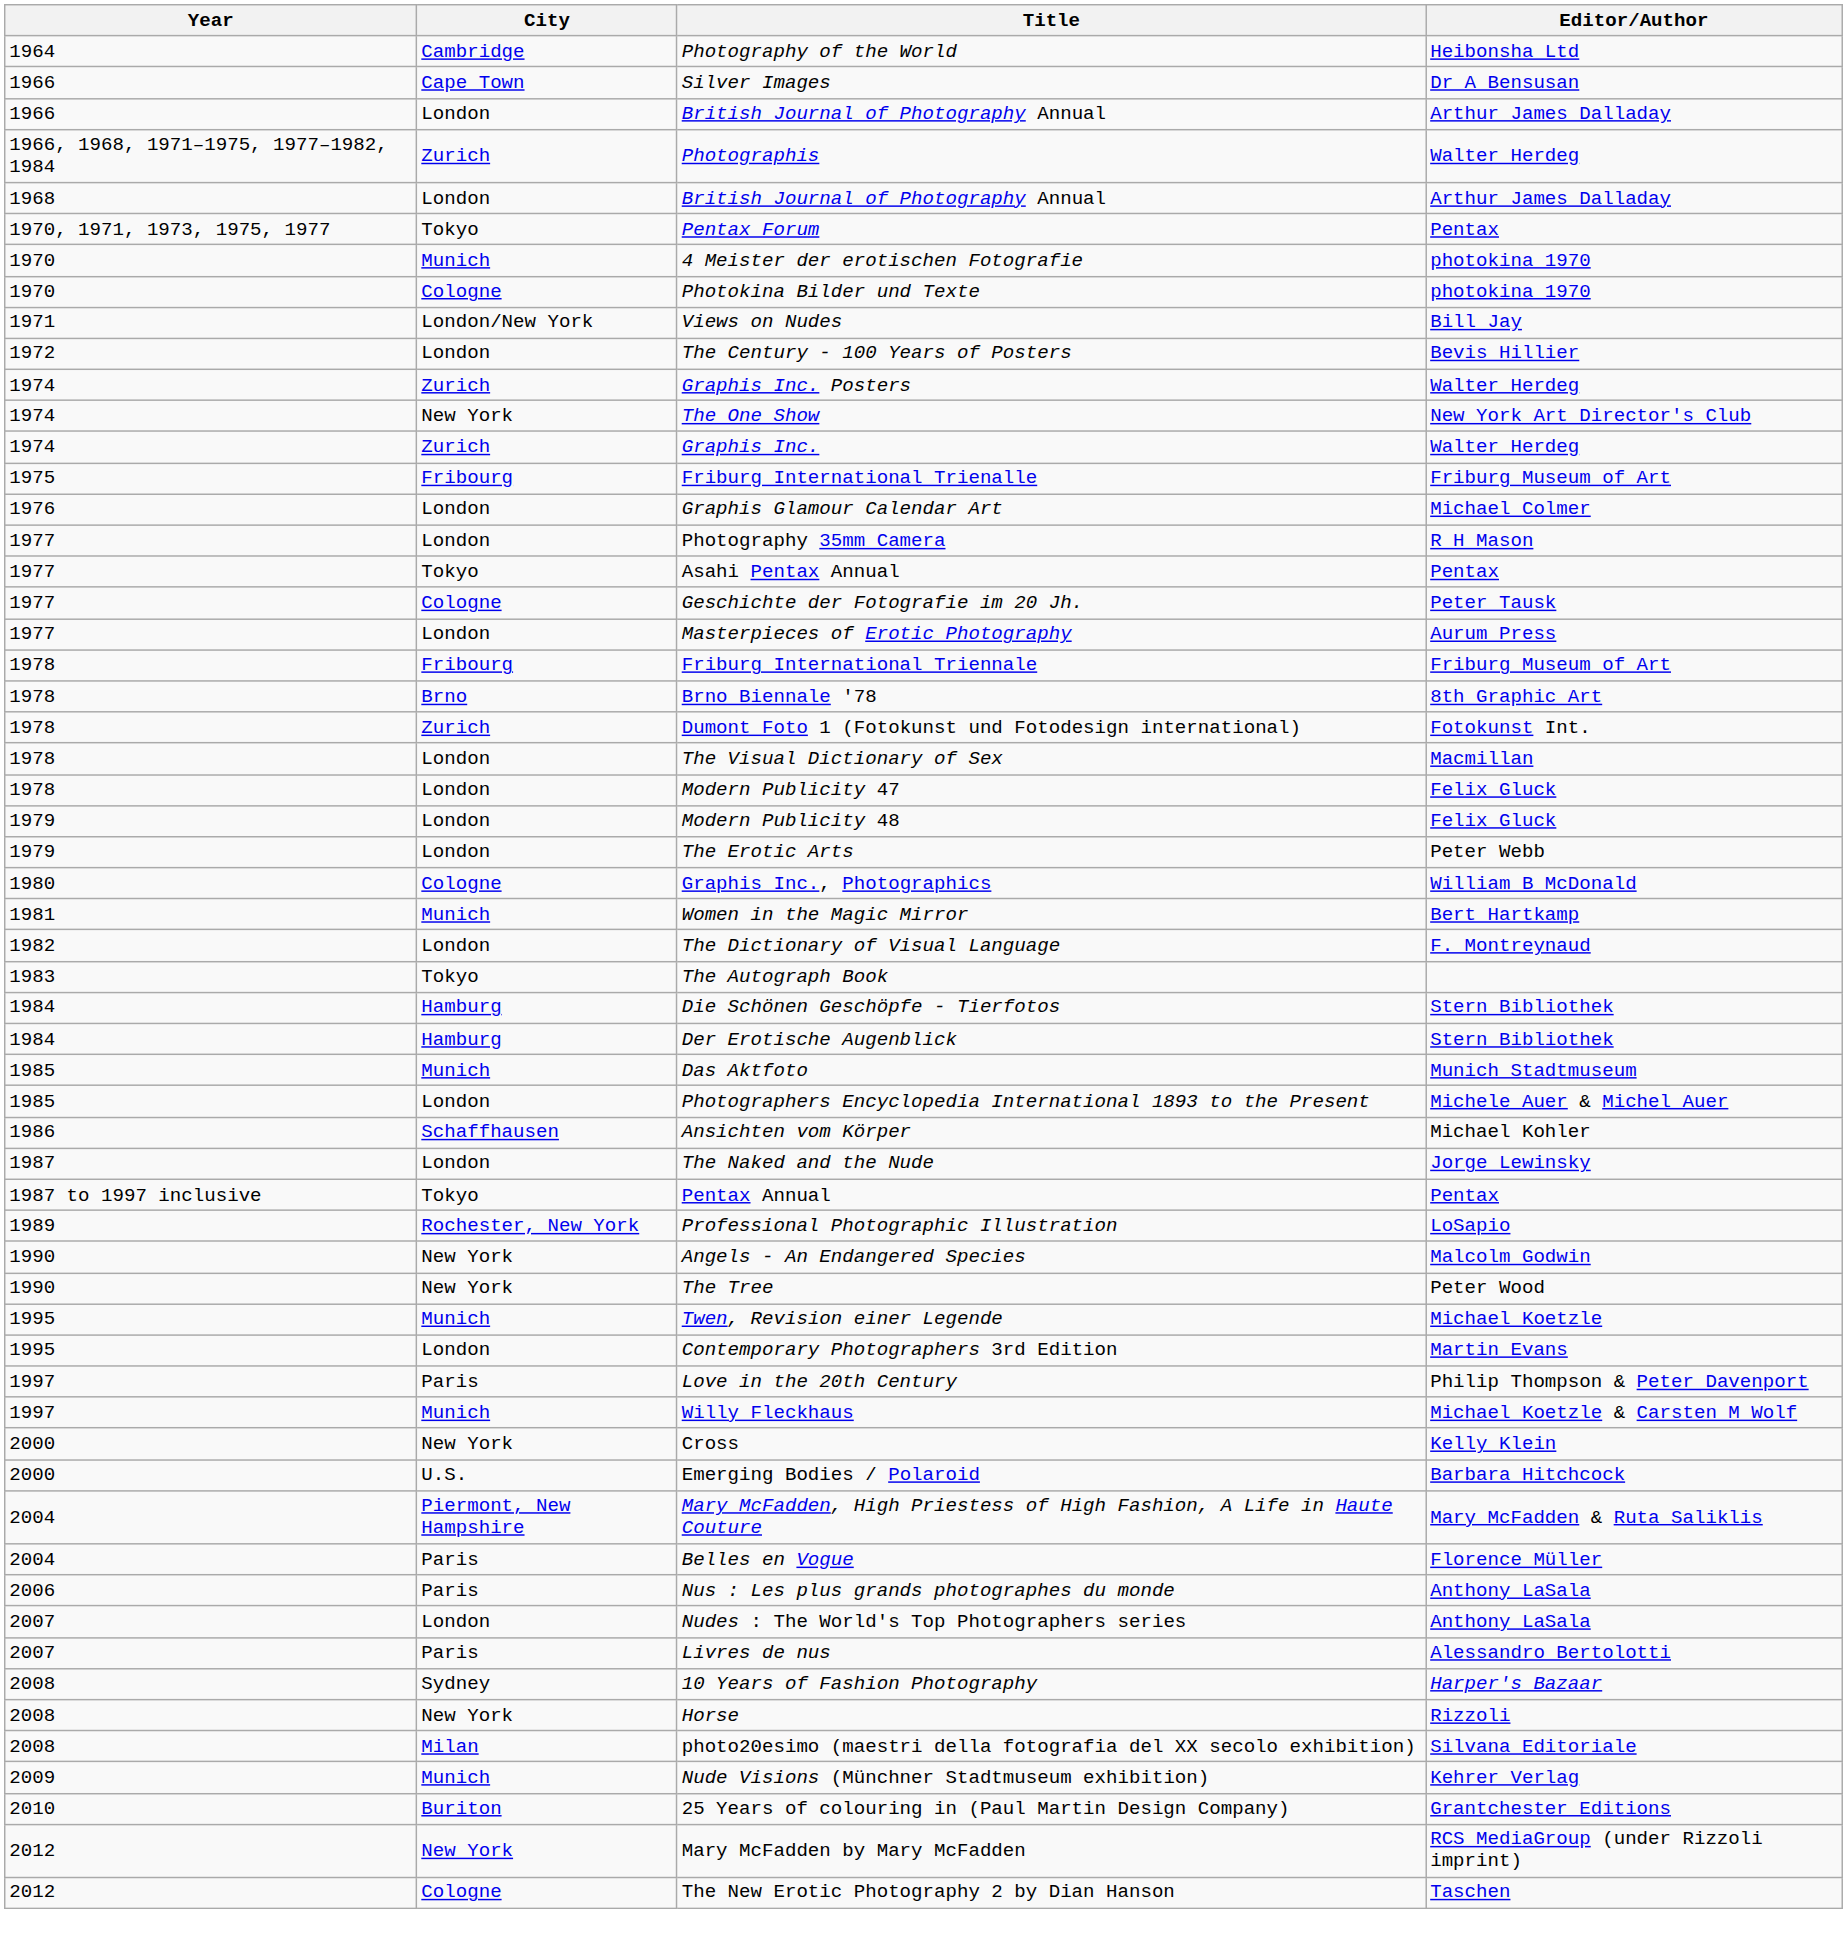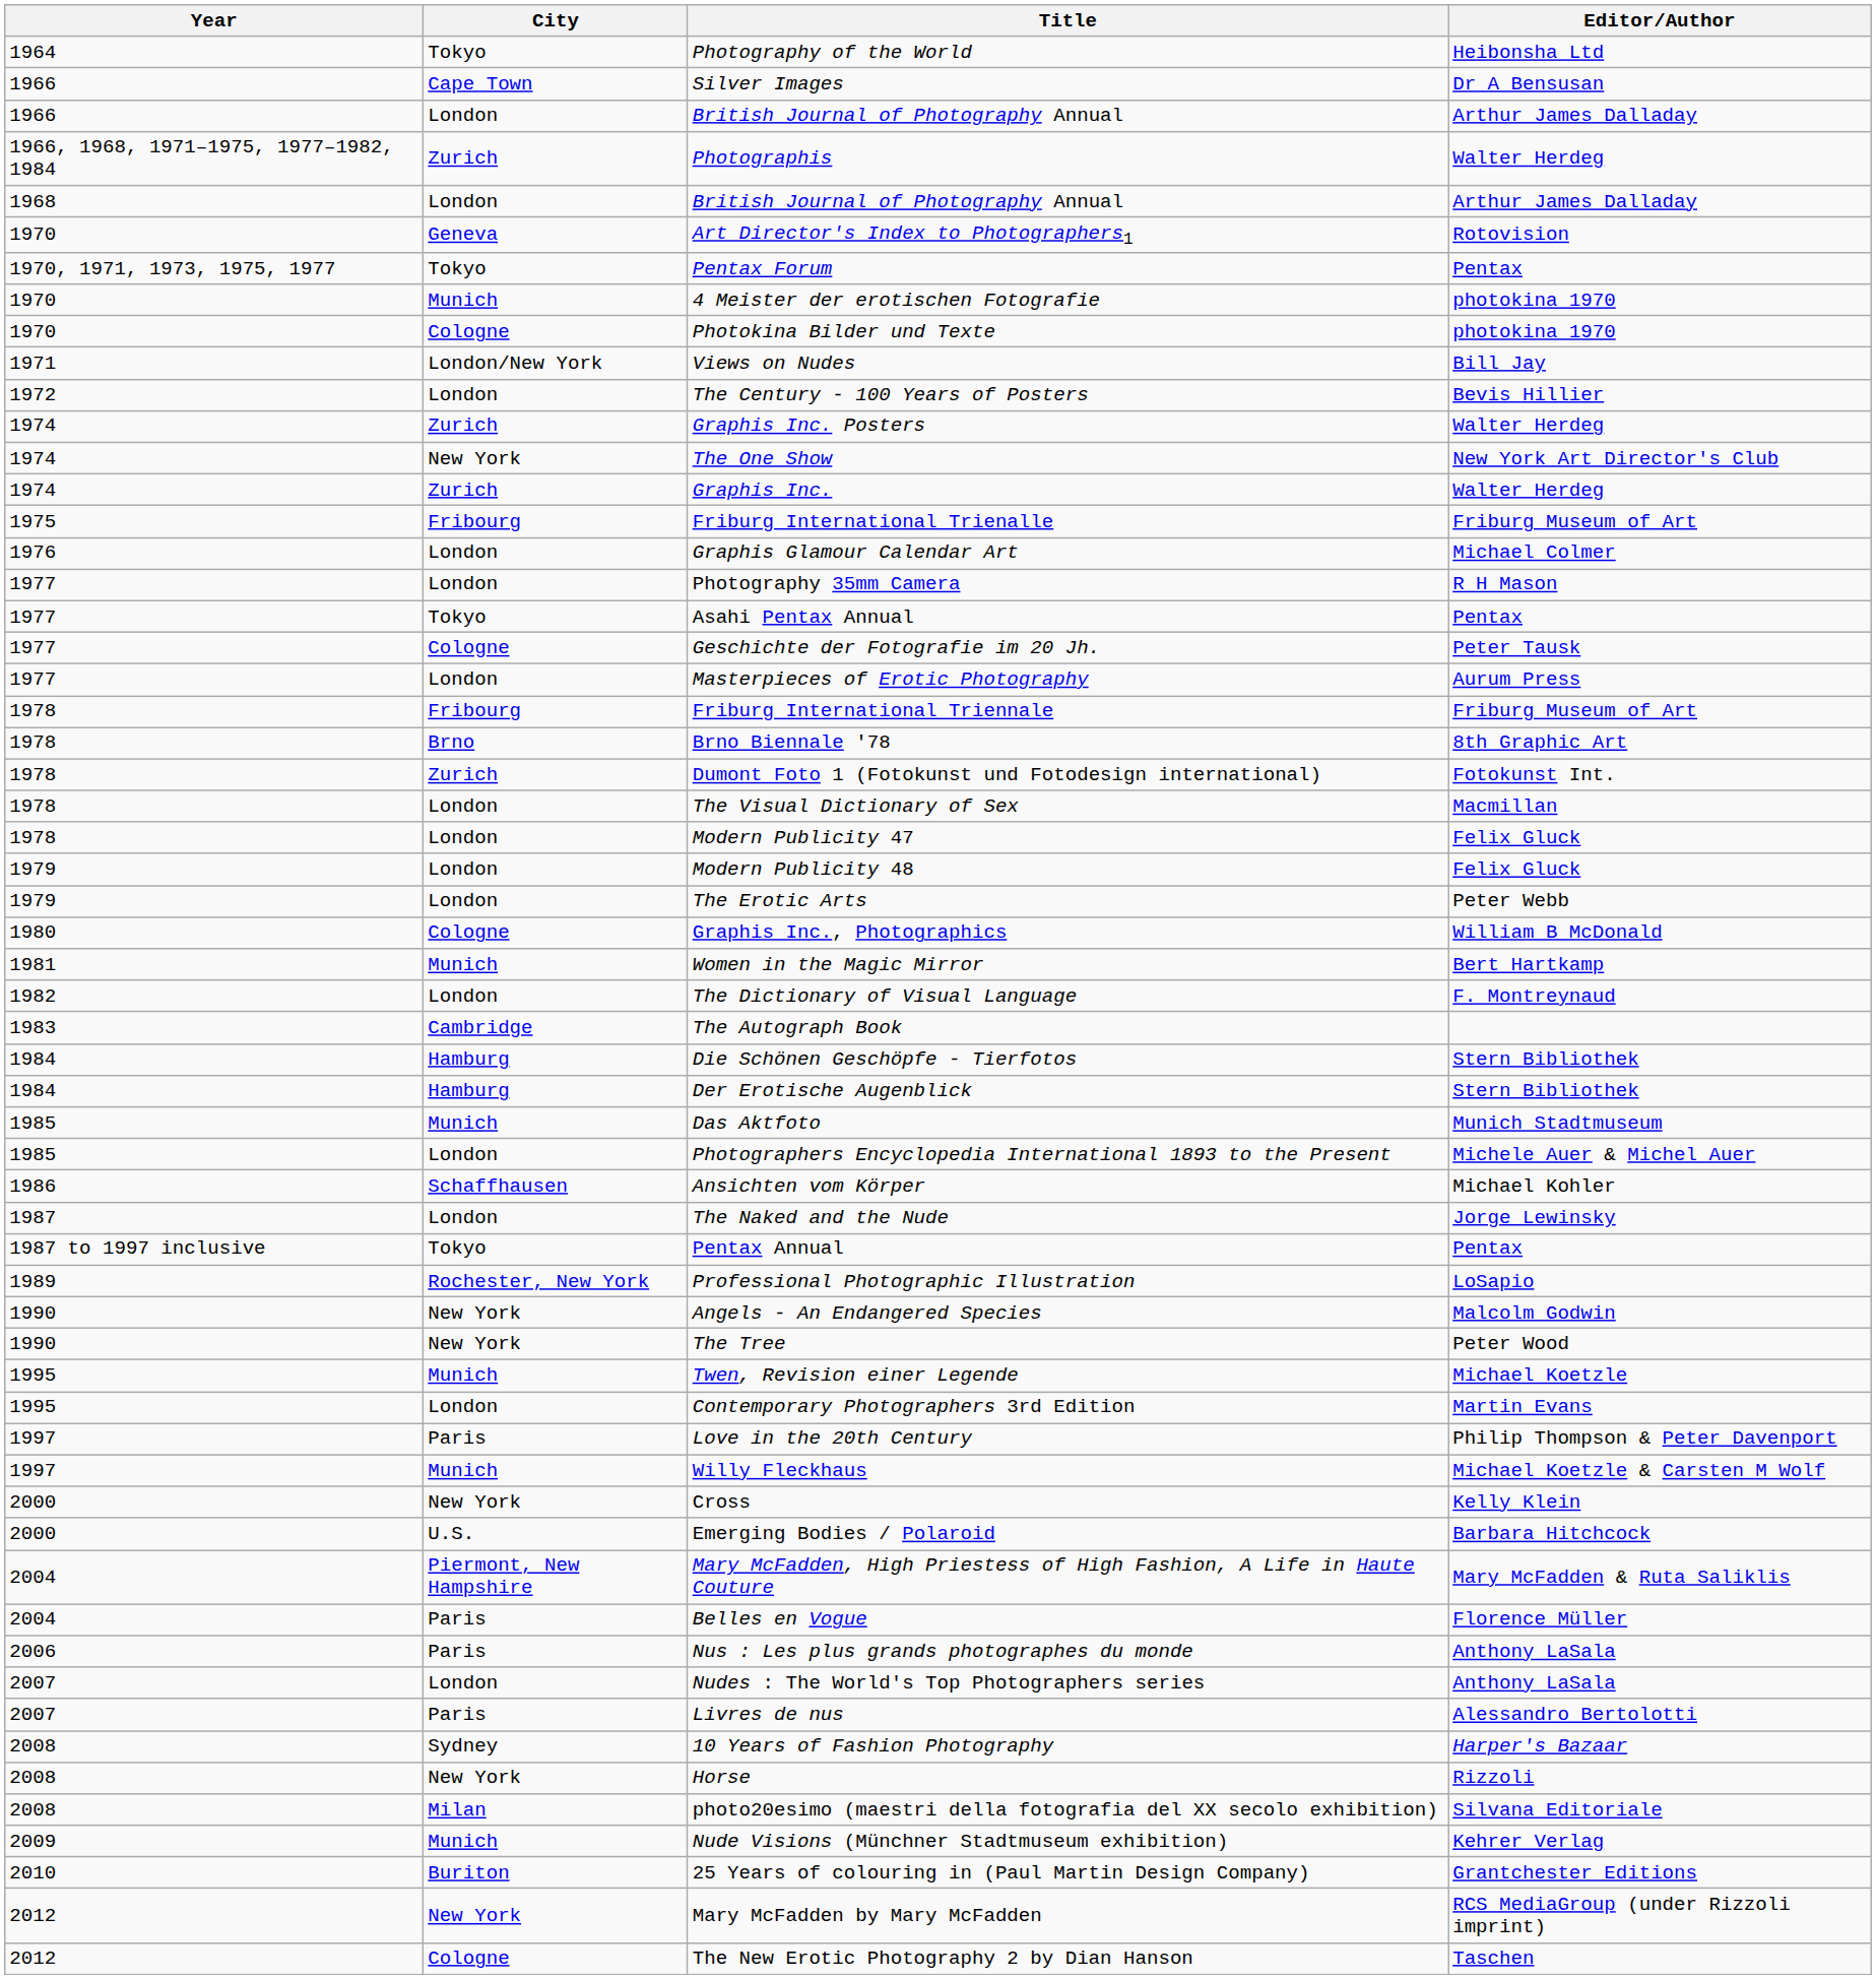Photography of the World | City: Cambridge -> Tokyo
+ row: 1970 | Geneva | Art Director's Index to Photographers1 | Rotovision
The Autograph Book | City: Tokyo -> Cambridge
